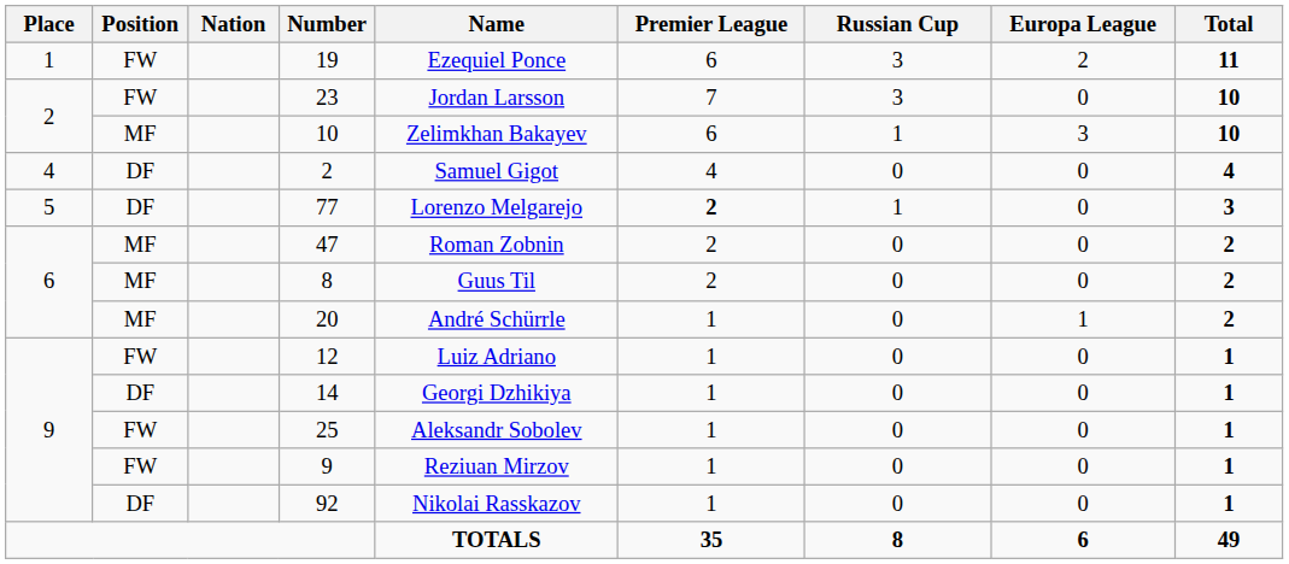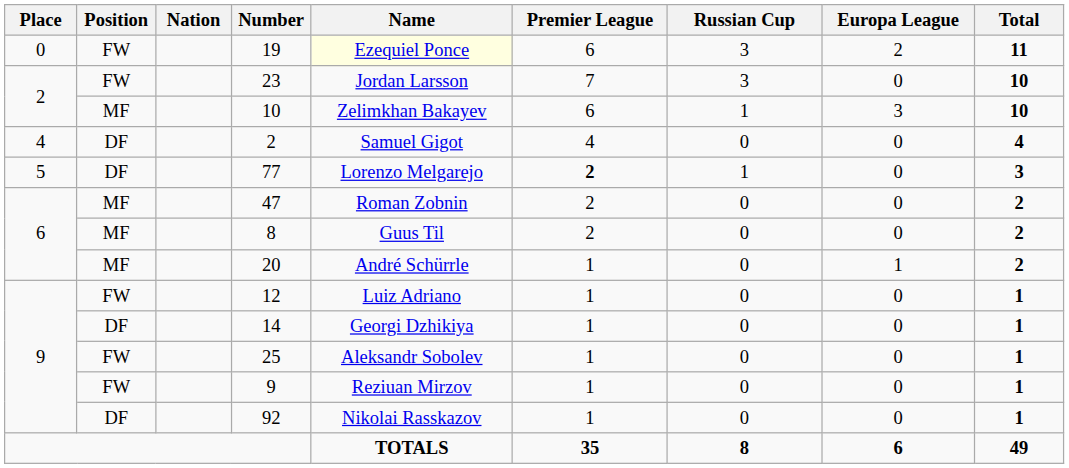19 | Place: 1 -> 0
19 | Name: no background -> lightyellow background
